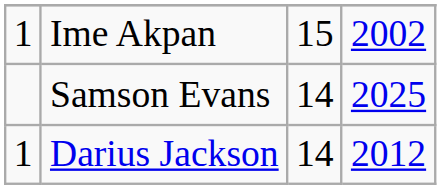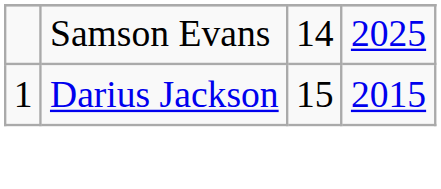- row: 1 | Ime Akpan | 15 | 2002
Darius Jackson | column 3: 14 -> 15
Darius Jackson | column 4: 2012 -> 2015
